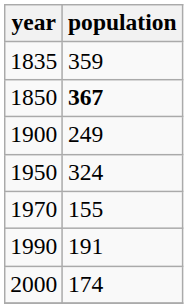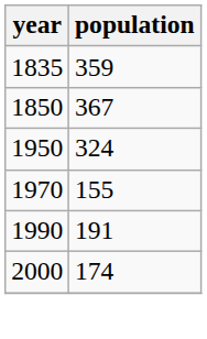1850 | population: bold -> normal
- row: 1900 | 249
